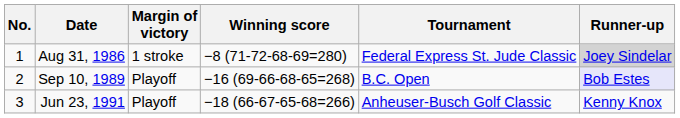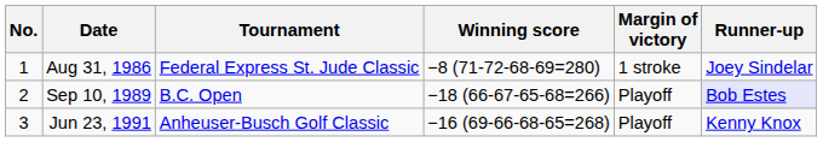columns swapped: Tournament <-> Margin of victory
Aug 31, 1986 | Runner-up: lightgrey background -> no background
Sep 10, 1989 | Winning score: −16 (69-66-68-65=268) -> −18 (66-67-65-68=266)
Jun 23, 1991 | Winning score: −18 (66-67-65-68=266) -> −16 (69-66-68-65=268)
